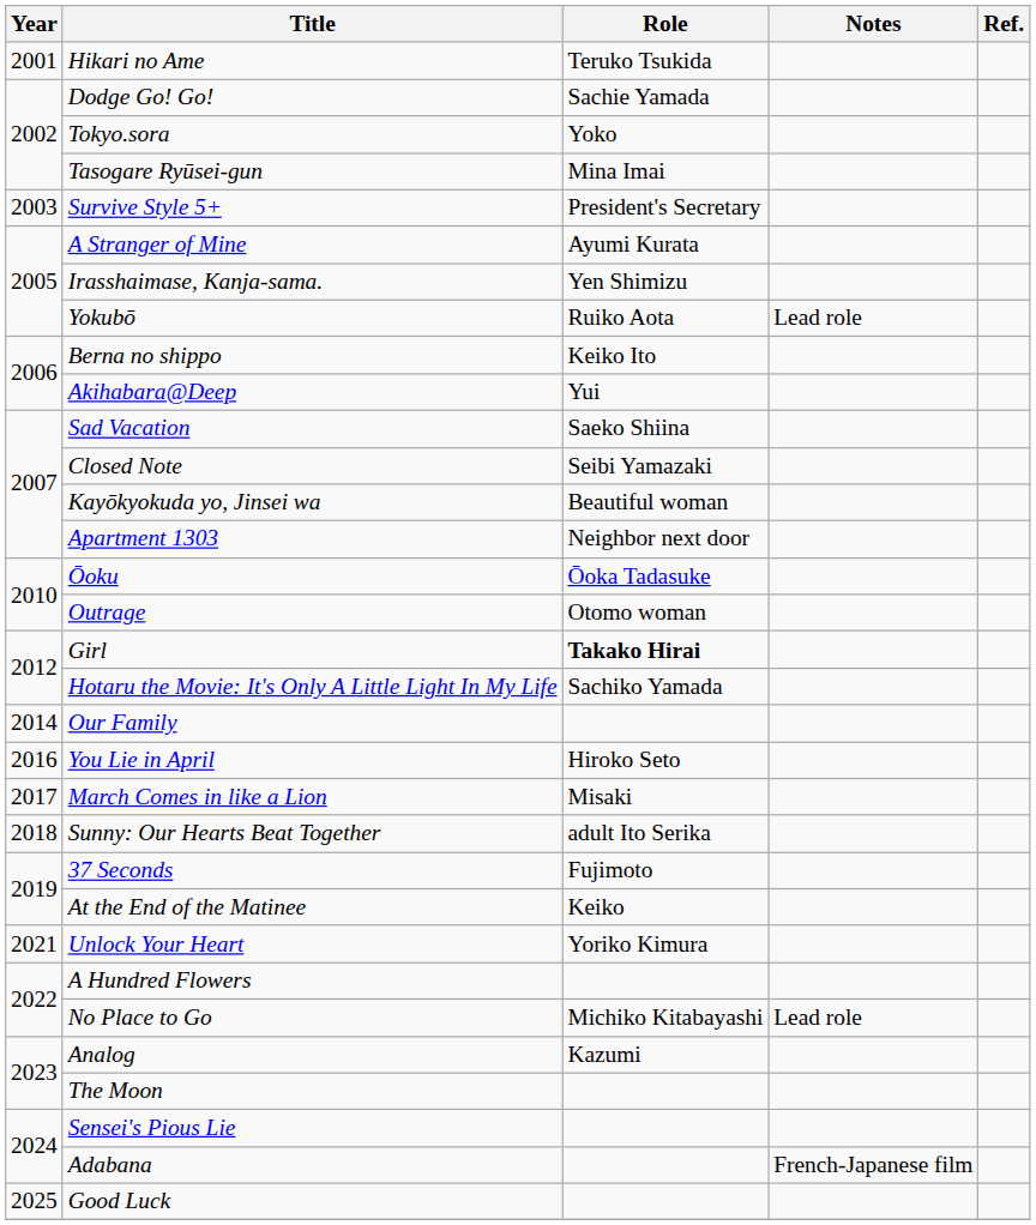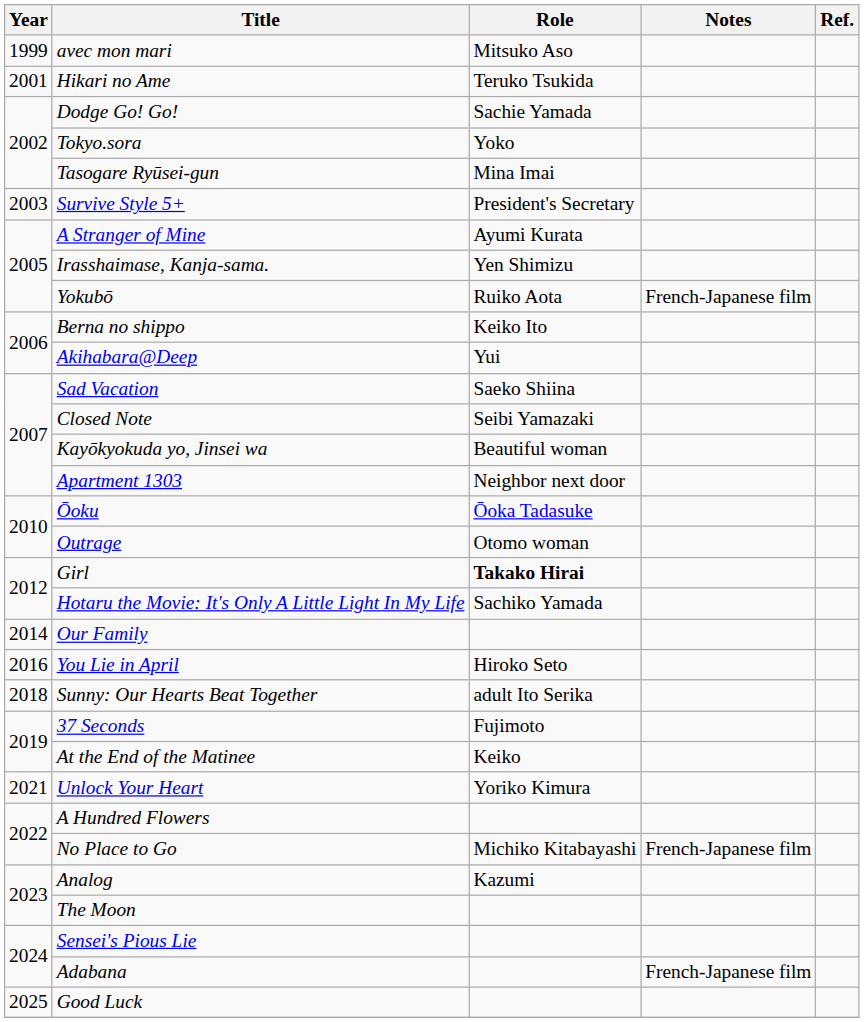+ row: 1999 | avec mon mari | Mitsuko Aso
Yokubō | Notes: Lead role -> French-Japanese film
- row: 2017 | March Comes in like a Lion | Misaki
No Place to Go | Notes: Lead role -> French-Japanese film
